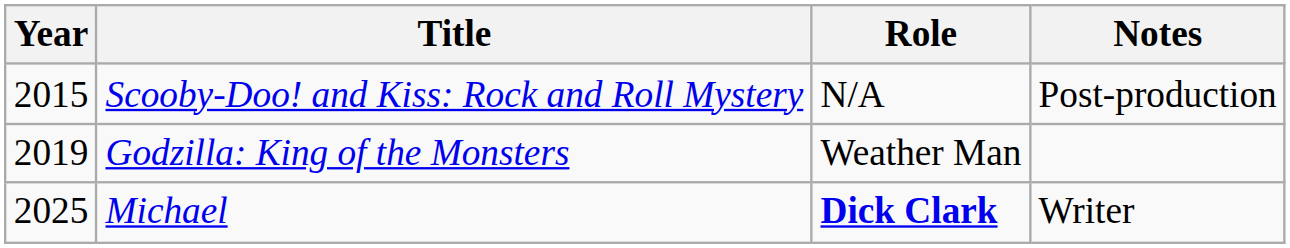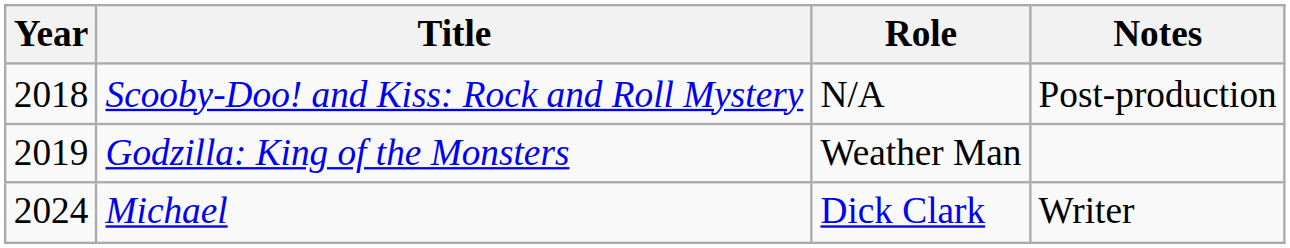Scooby-Doo! and Kiss: Rock and Roll Mystery | Year: 2015 -> 2018
Michael | Year: 2025 -> 2024
Michael | Role: bold -> normal
